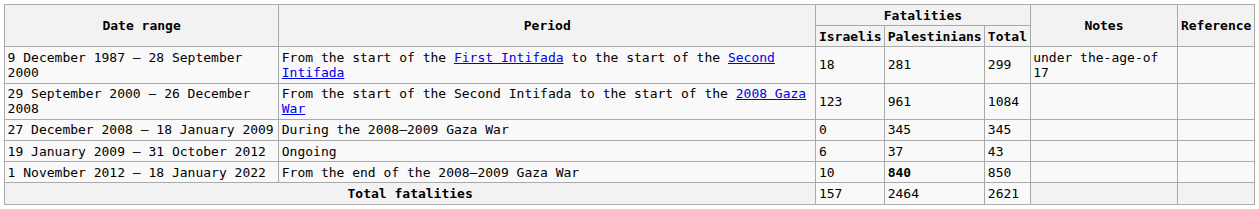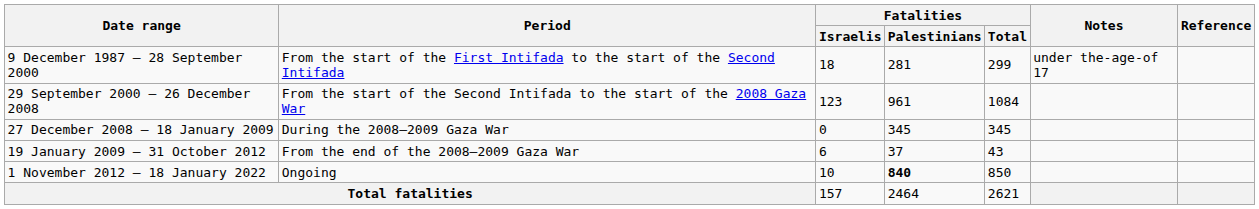19 January 2009 – 31 October 2012 | Period: Ongoing -> From the end of the 2008–2009 Gaza War
1 November 2012 – 18 January 2022 | Period: From the end of the 2008–2009 Gaza War -> Ongoing
